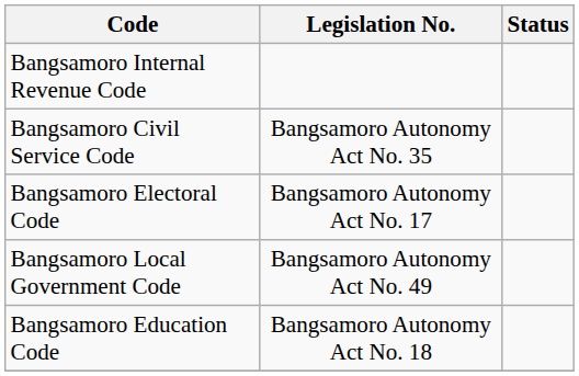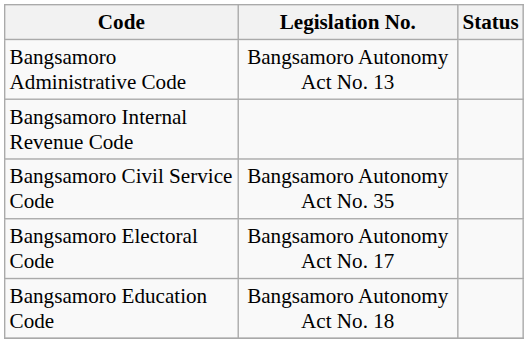+ row: Bangsamoro Administrative Code | Bangsamoro Autonomy Act No. 13
- row: Bangsamoro Local Government Code | Bangsamoro Autonomy Act No. 49
